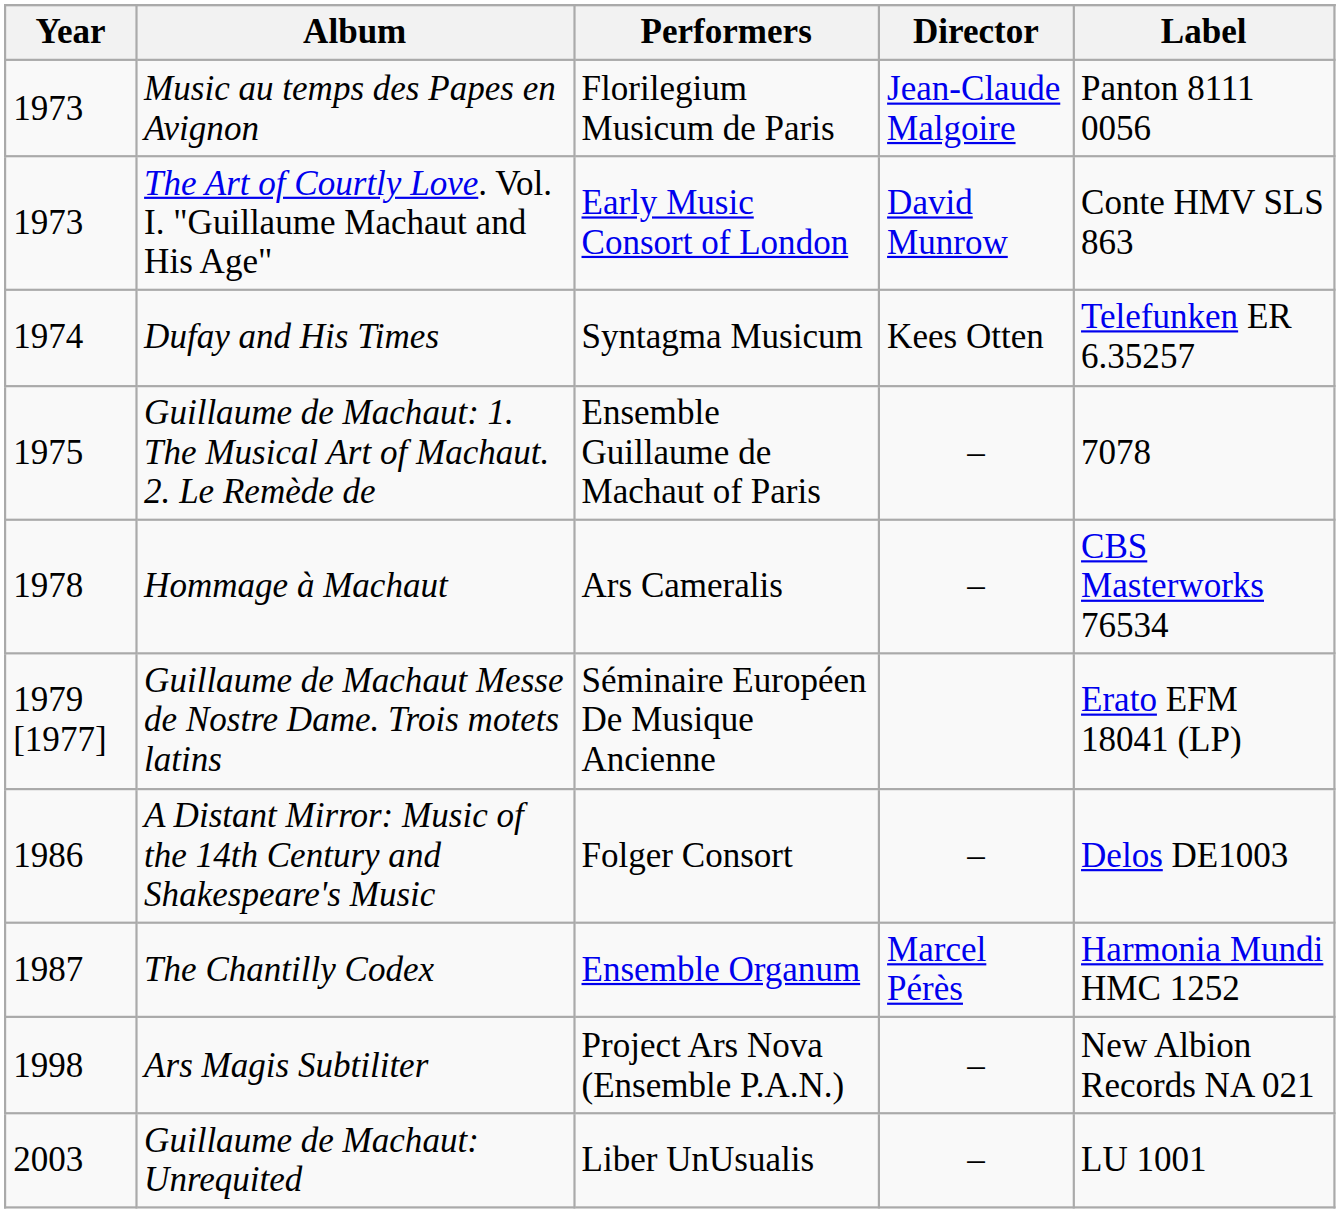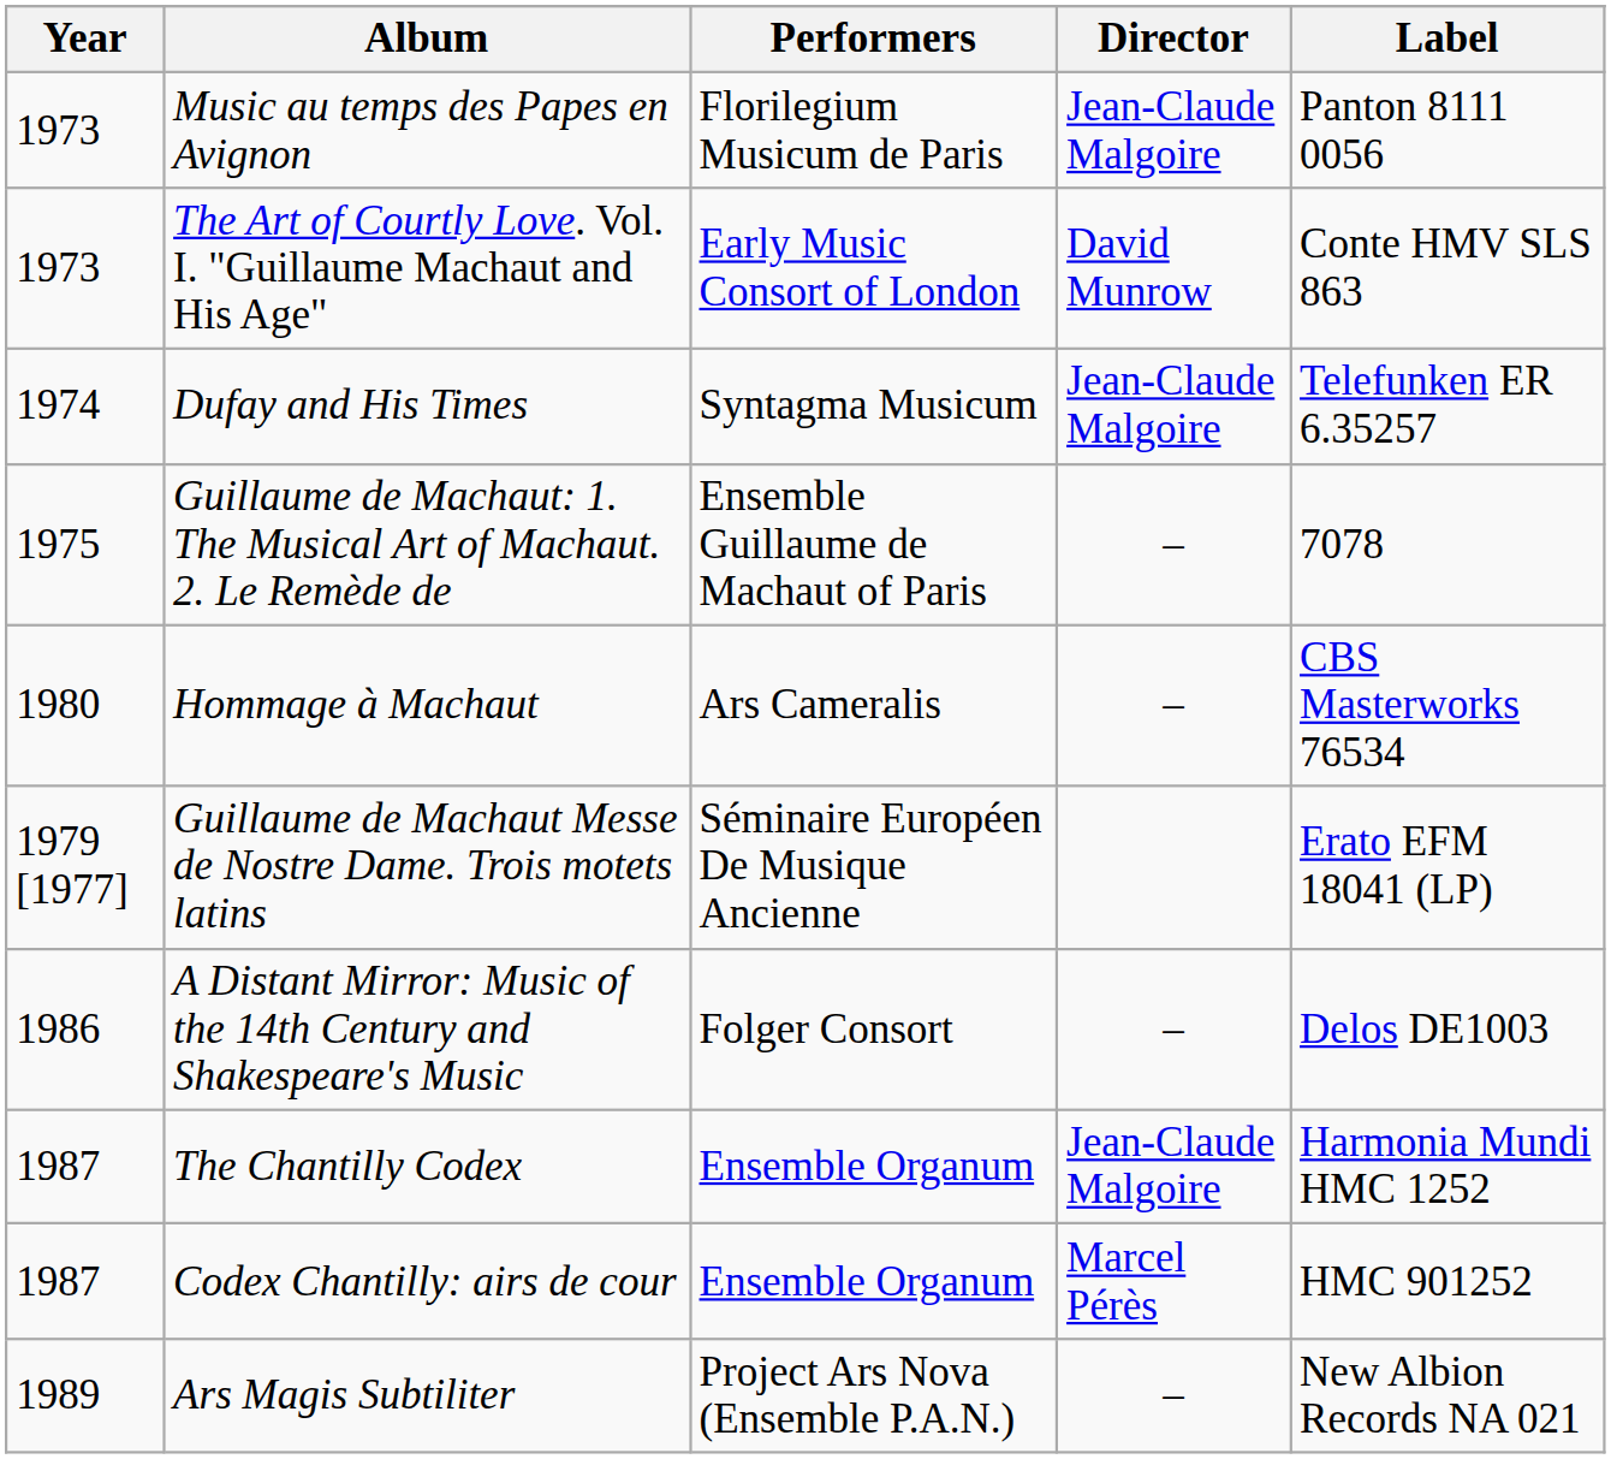Dufay and His Times | Director: Kees Otten -> Jean-Claude Malgoire
Hommage à Machaut | Year: 1978 -> 1980
The Chantilly Codex | Director: Marcel Pérès -> Jean-Claude Malgoire
+ row: 1987 | Codex Chantilly: airs de cour | Ensemble Organum | Marcel Pérès | HMC 901252
Ars Magis Subtiliter | Year: 1998 -> 1989
- row: 2003 | Guillaume de Machaut: Unrequited | Liber UnUsualis | – | LU 1001
